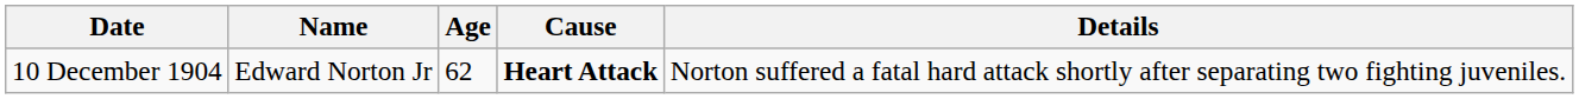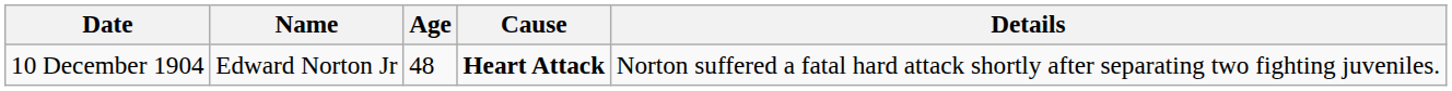10 December 1904 | Age: 62 -> 48
